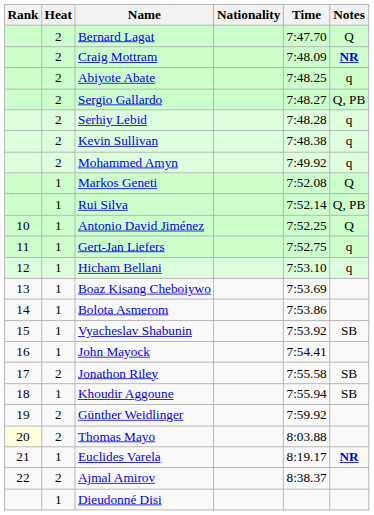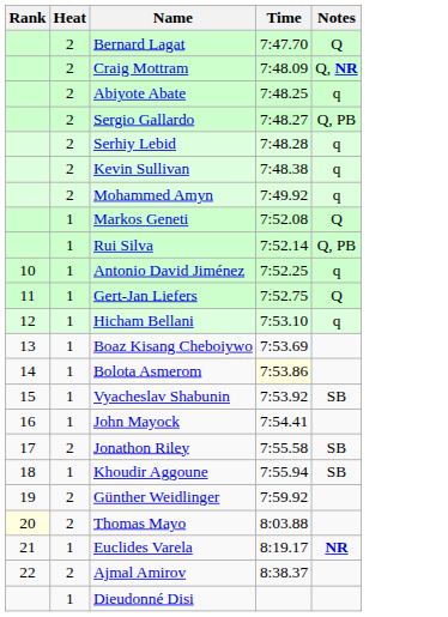- column: Nationality
Craig Mottram | Notes: NR -> Q, NR
Antonio David Jiménez | Notes: Q -> q
Gert-Jan Liefers | Notes: q -> Q
Bolota Asmerom | Time: no background -> lightyellow background
